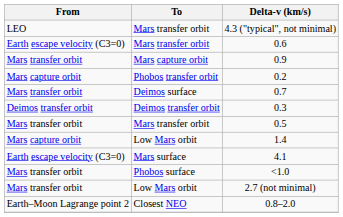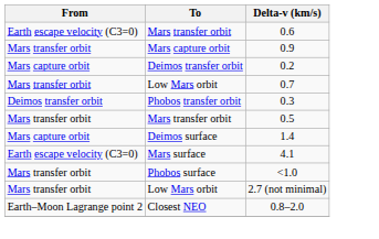- row: LEO | Mars transfer orbit | 4.3 ("typical", not minimal)
0.2 | To: Phobos transfer orbit -> Deimos transfer orbit
0.7 | To: Deimos surface -> Low Mars orbit
0.3 | To: Deimos transfer orbit -> Phobos transfer orbit
1.4 | To: Low Mars orbit -> Deimos surface
